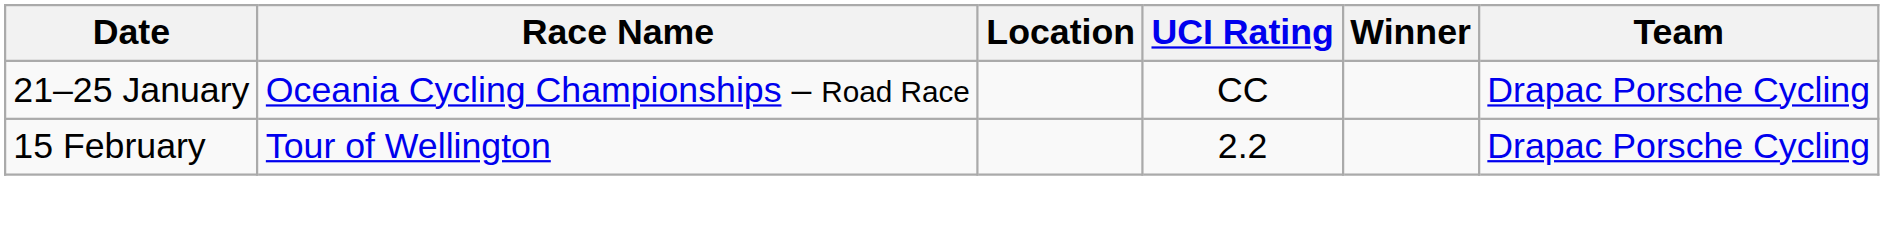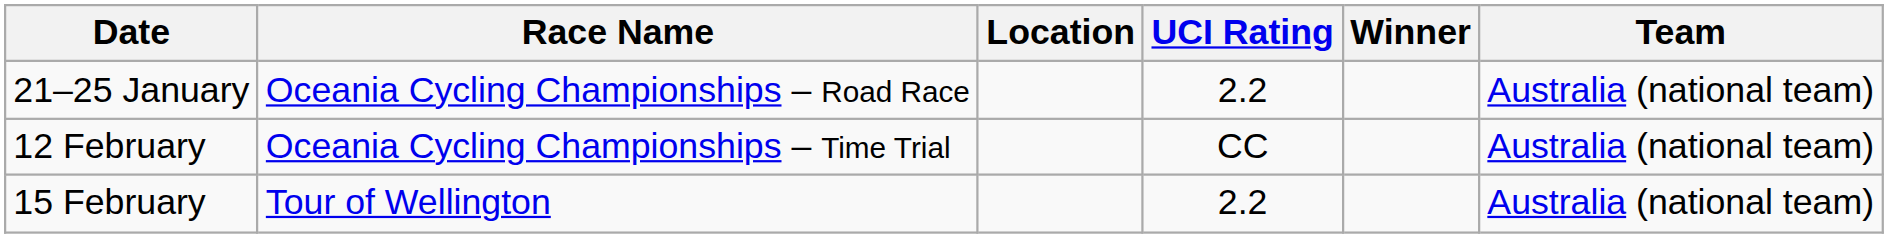21–25 January | UCI Rating: CC -> 2.2
21–25 January | Team: Drapac Porsche Cycling -> Australia (national team)
+ row: 12 February | Oceania Cycling Championships – Time Trial | CC | Australia (national team)
15 February | Team: Drapac Porsche Cycling -> Australia (national team)
